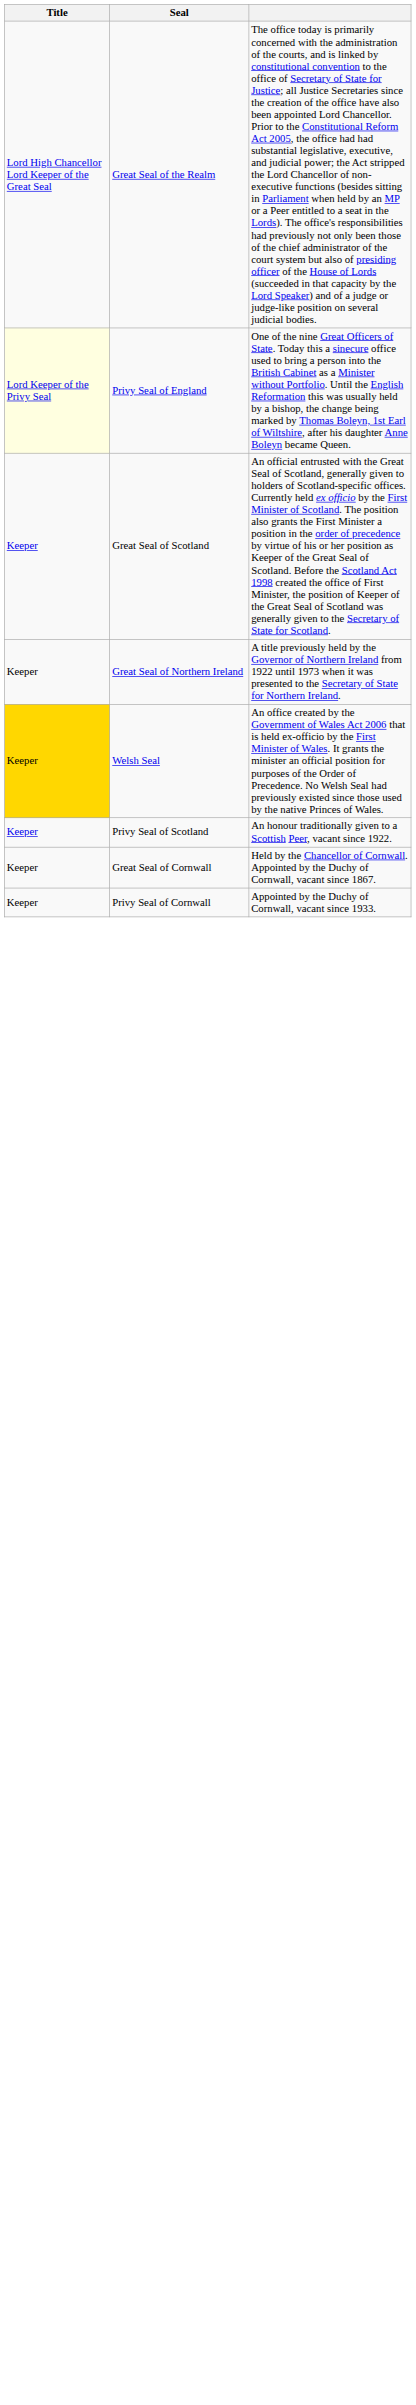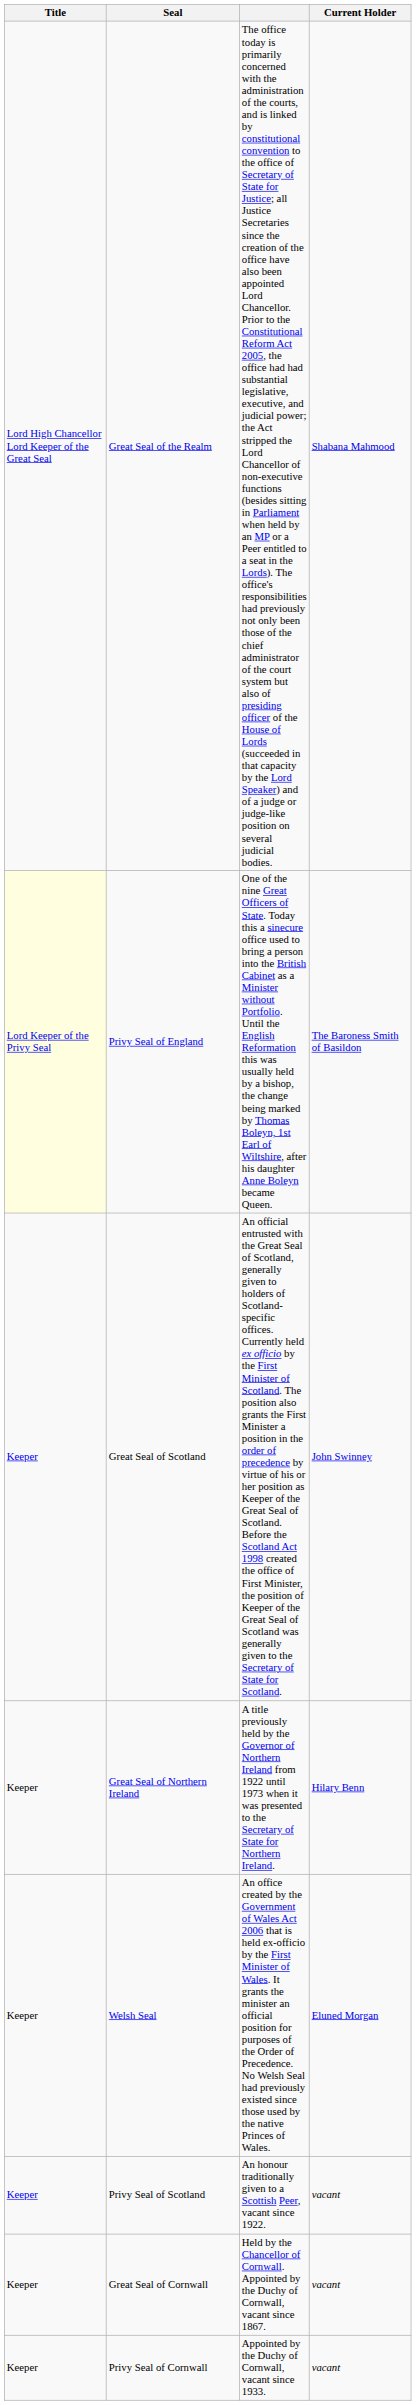+ column: Current Holder | Shabana Mahmood | The Baroness Smith of Basildon | John Swinney | Hilary Benn | Eluned Morgan | vacant | vacant | vacant
Welsh Seal | Title: gold background -> no background
